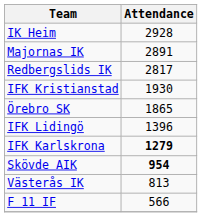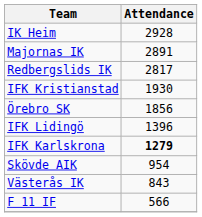Örebro SK | Attendance: 1865 -> 1856
Skövde AIK | Attendance: bold -> normal
Västerås IK | Attendance: 813 -> 843
